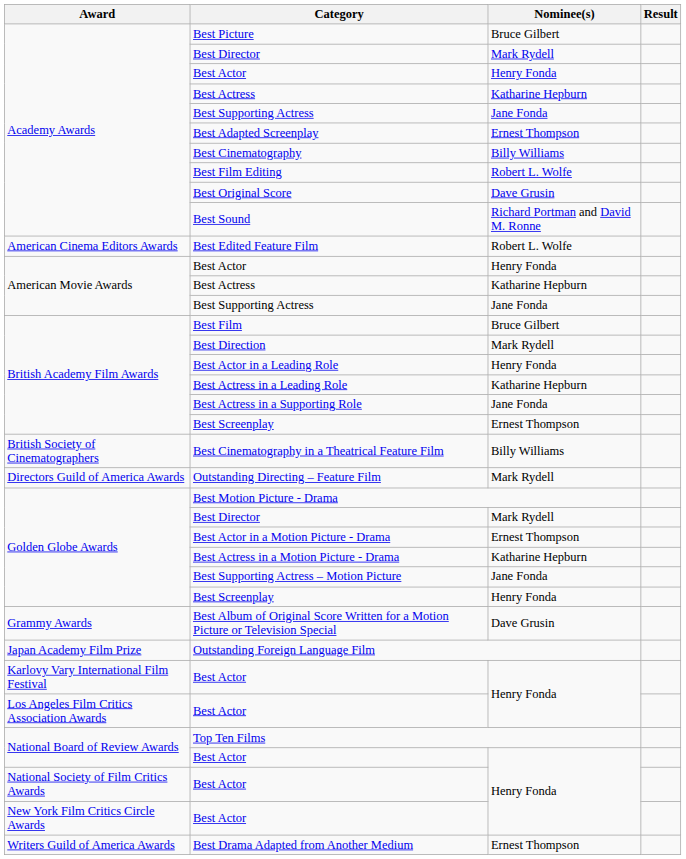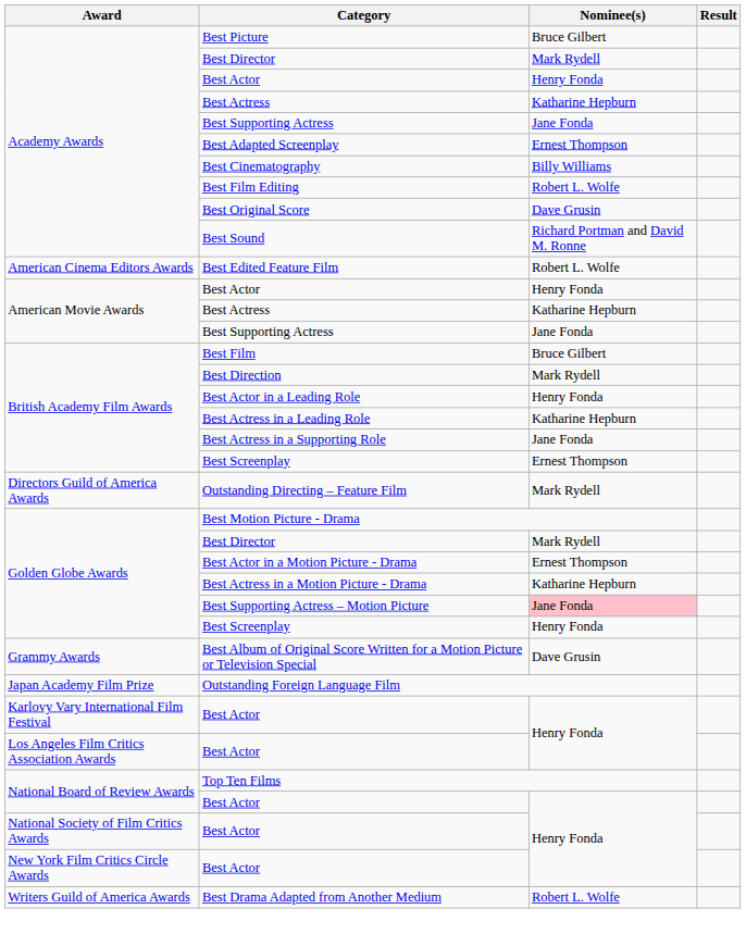- row: British Society of Cinematographers | Best Cinematography in a Theatrical Feature Film | Billy Williams
Best Supporting Actress – Motion Picture | Nominee(s): no background -> pink background
Best Drama Adapted from Another Medium | Nominee(s): Ernest Thompson -> Robert L. Wolfe
